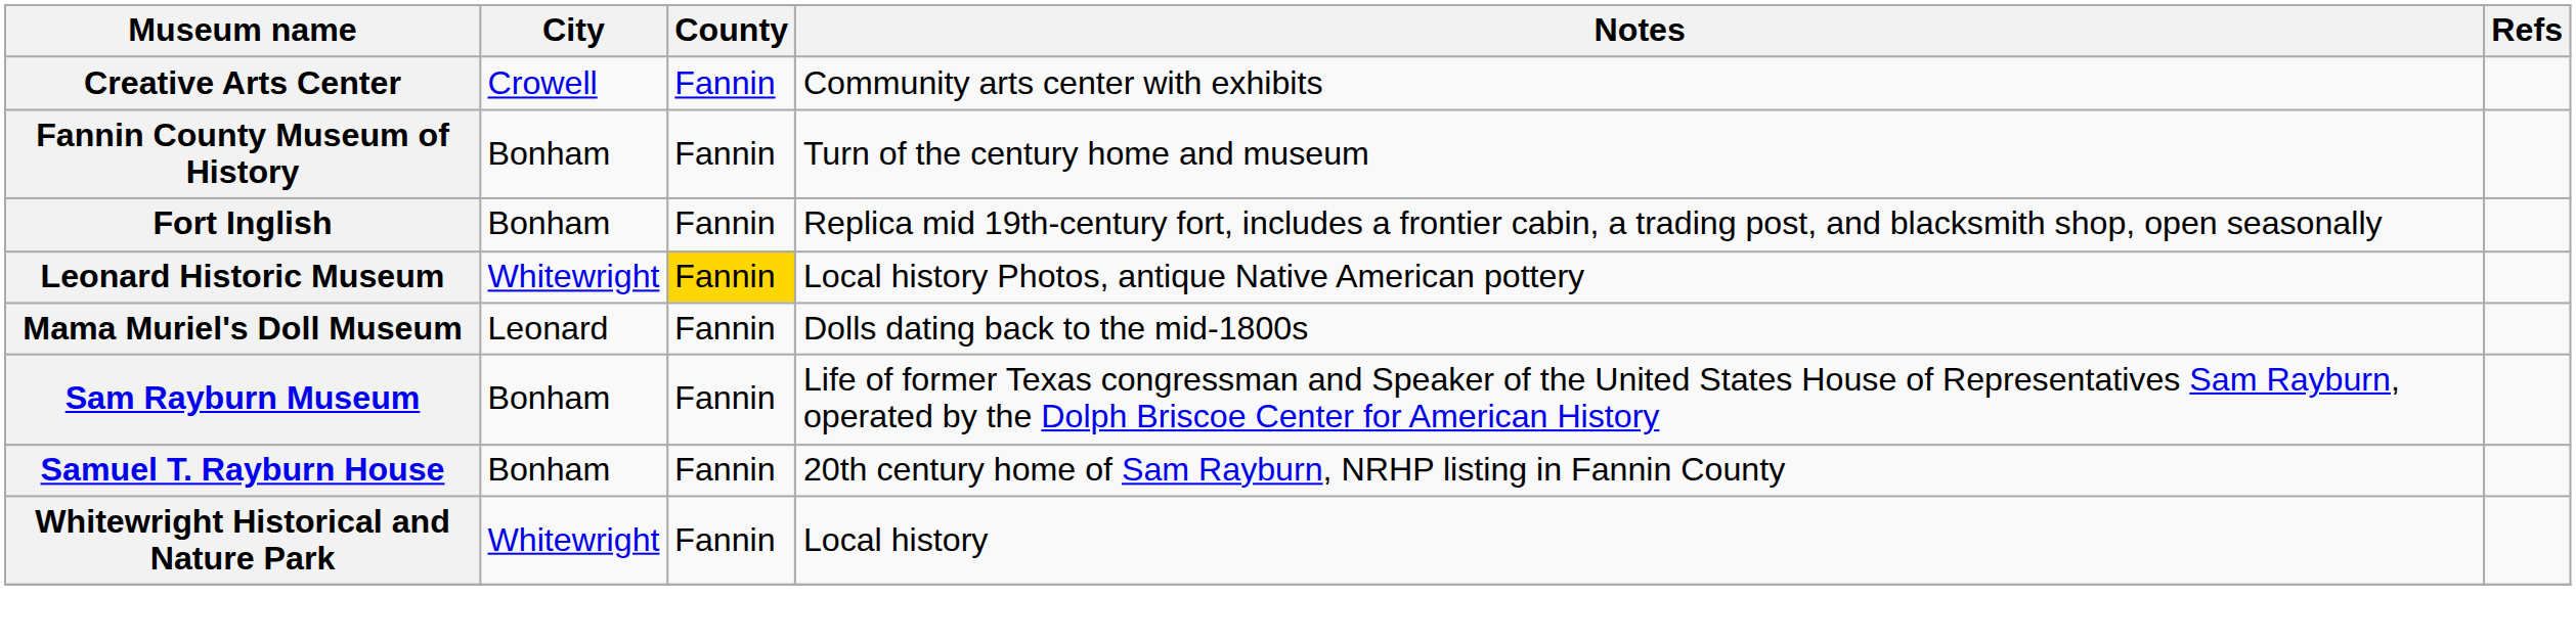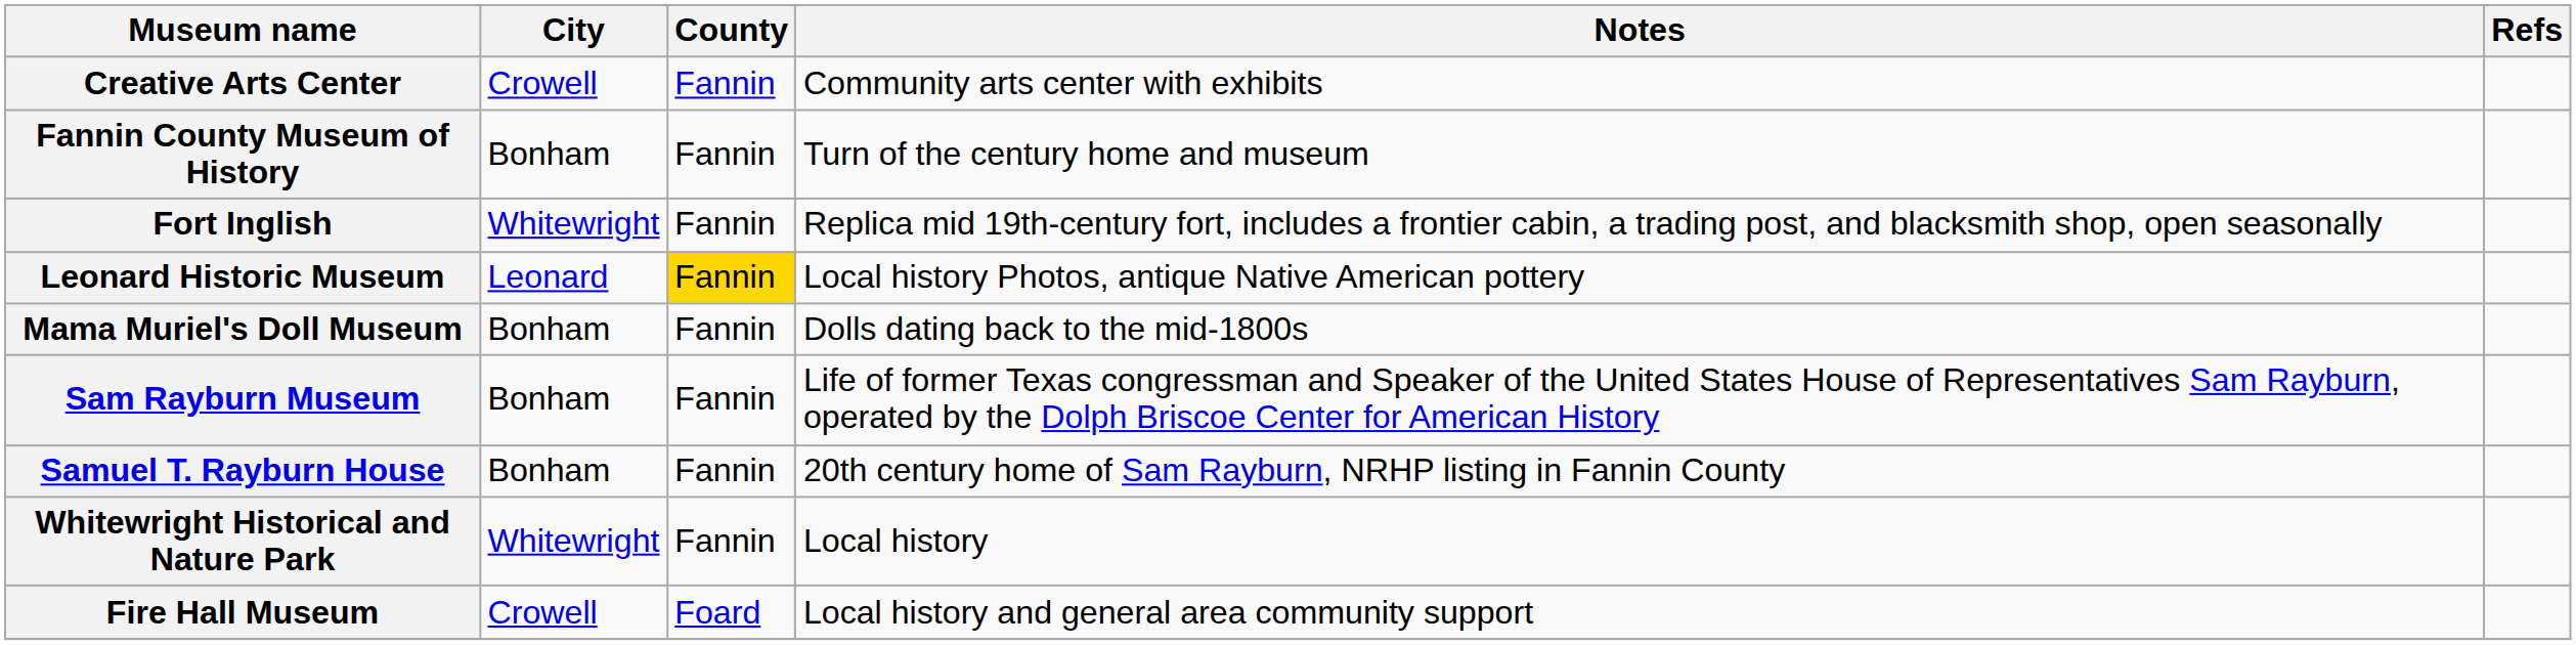Fort Inglish | City: Bonham -> Whitewright
Leonard Historic Museum | City: Whitewright -> Leonard
Mama Muriel's Doll Museum | City: Leonard -> Bonham
+ row: Fire Hall Museum | Crowell | Foard | Local history and general area community support
